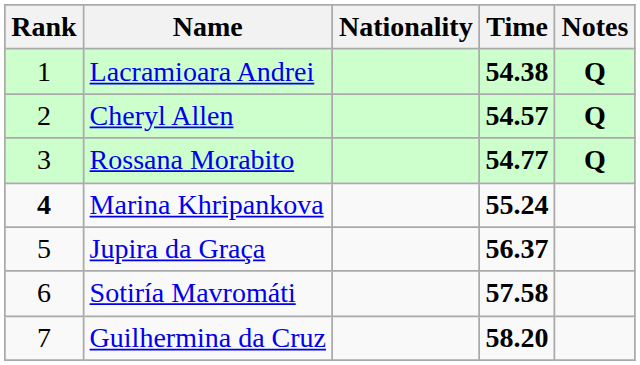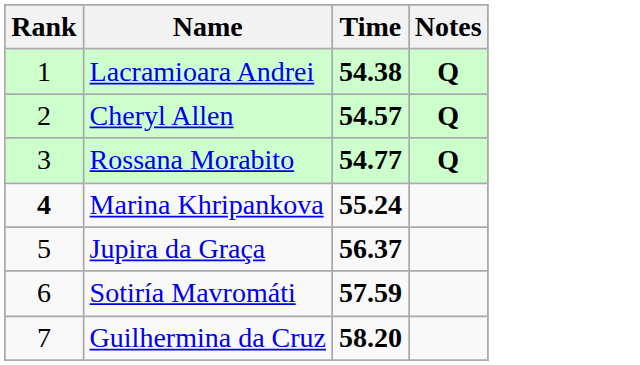- column: Nationality
Sotiría Mavromáti | Time: 57.58 -> 57.59
